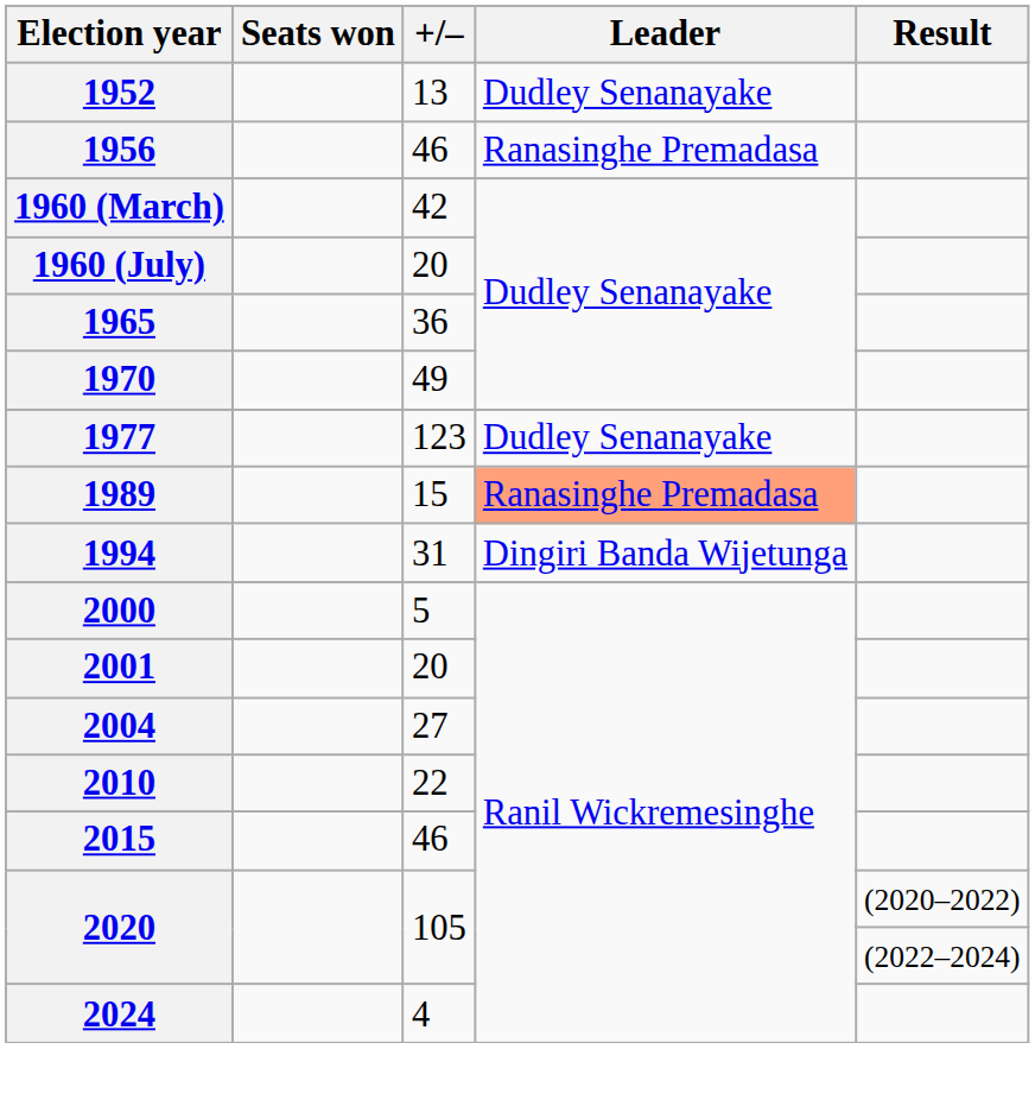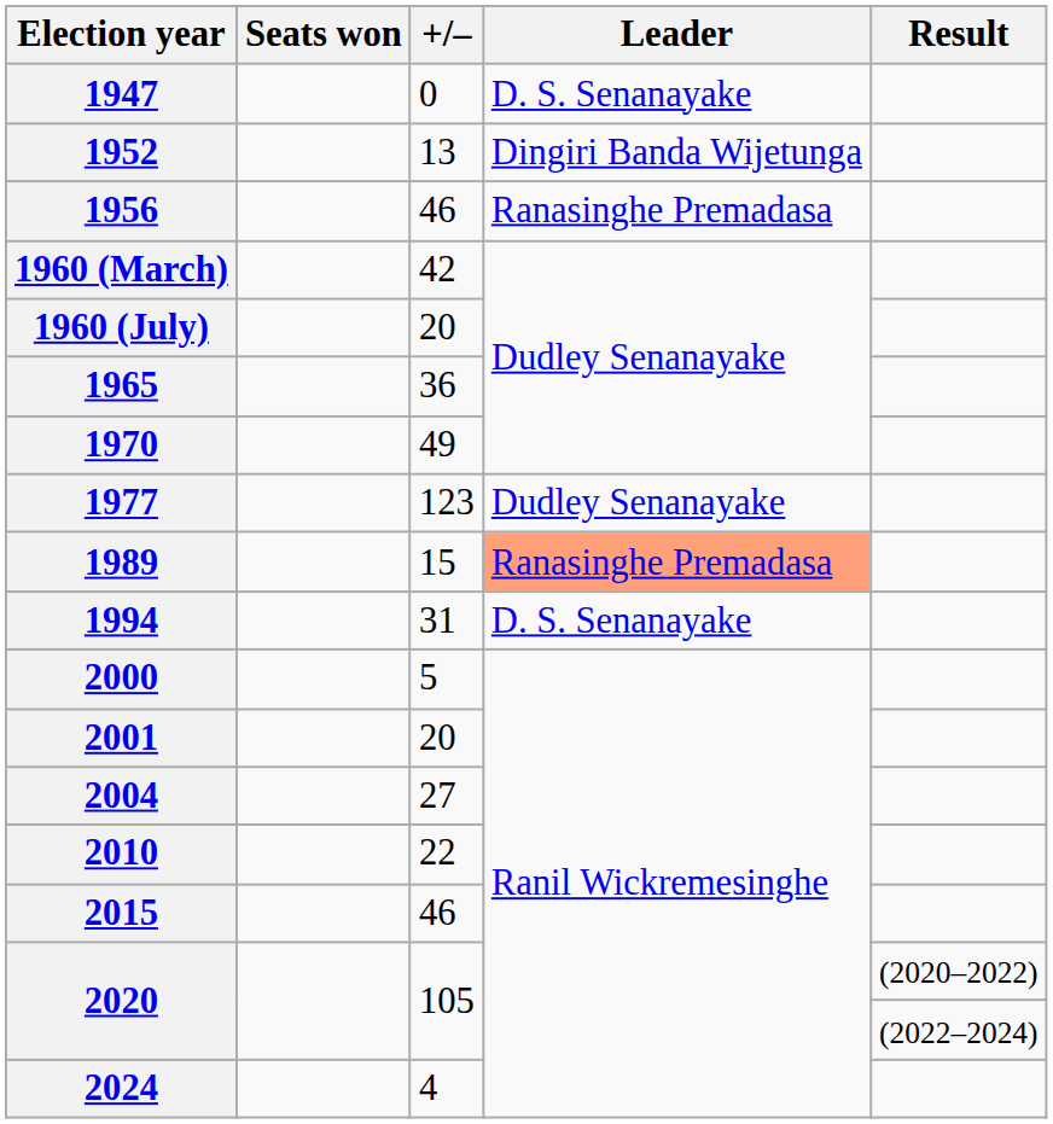+ row: 1947 | 0 | D. S. Senanayake
1952 | Leader: Dudley Senanayake -> Dingiri Banda Wijetunga
1994 | Leader: Dingiri Banda Wijetunga -> D. S. Senanayake
